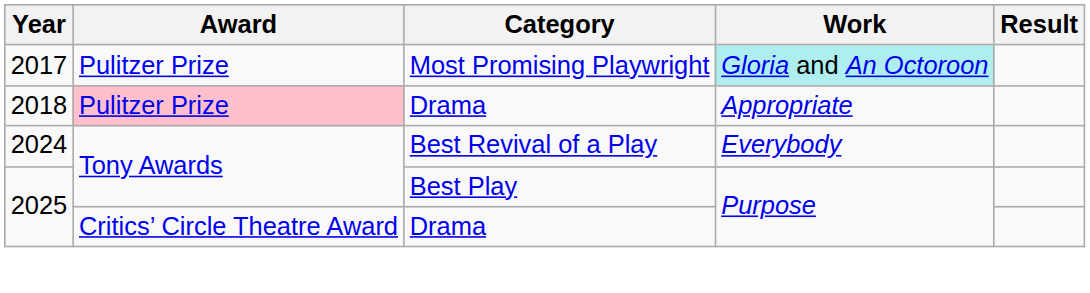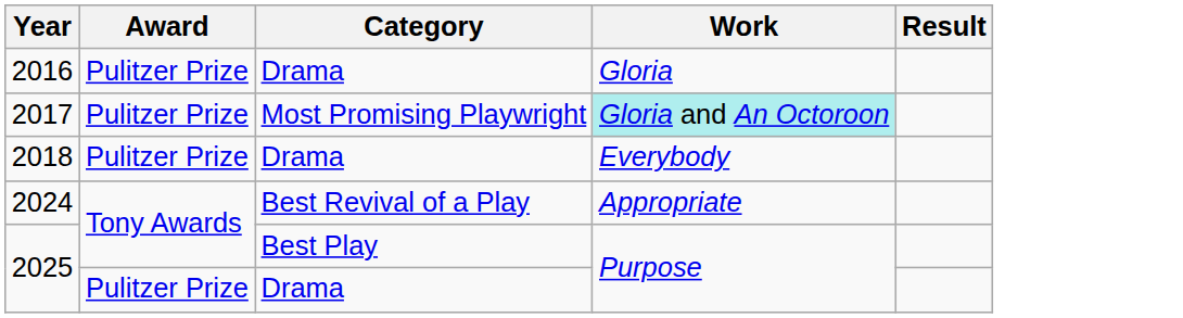+ row: 2016 | Pulitzer Prize | Drama | Gloria
2018 | Award: pink background -> no background
2018 | Work: Appropriate -> Everybody
2024 | Work: Everybody -> Appropriate
2025 / Drama | Award: Critics’ Circle Theatre Award -> Pulitzer Prize
